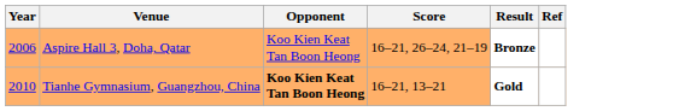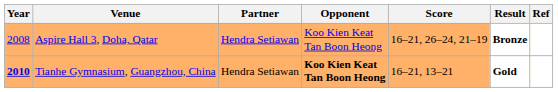+ column: Partner | Hendra Setiawan | Hendra Setiawan
Aspire Hall 3, Doha, Qatar | Year: 2006 -> 2008
Tianhe Gymnasium, Guangzhou, China | Year: normal -> bold
